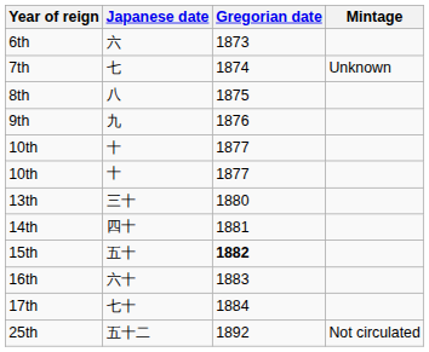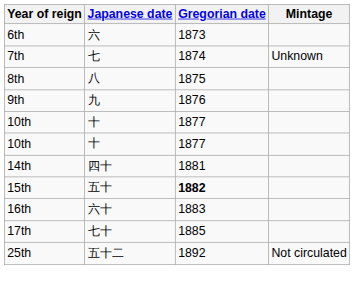- row: 13th | 三十 | 1880
17th | Gregorian date: 1884 -> 1885
